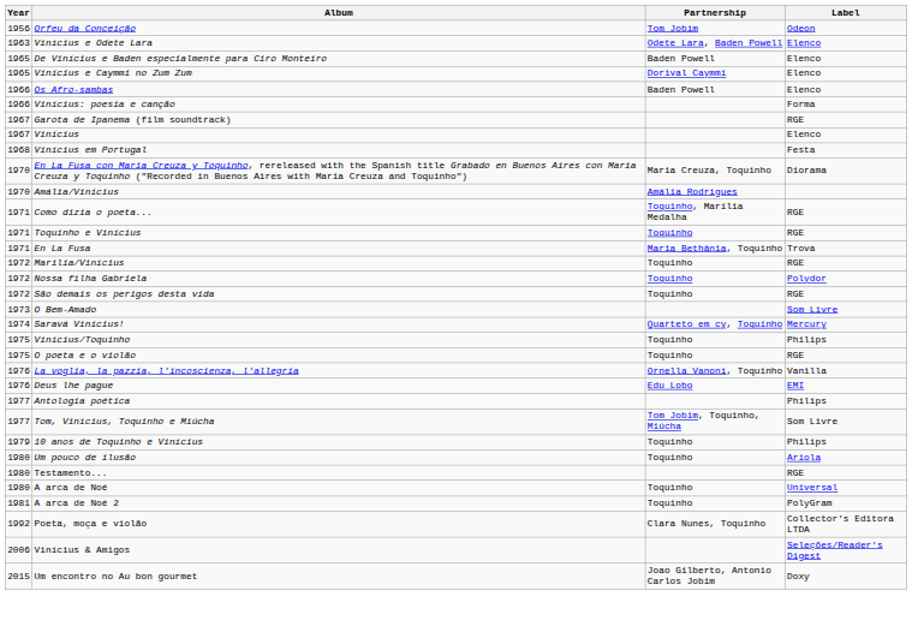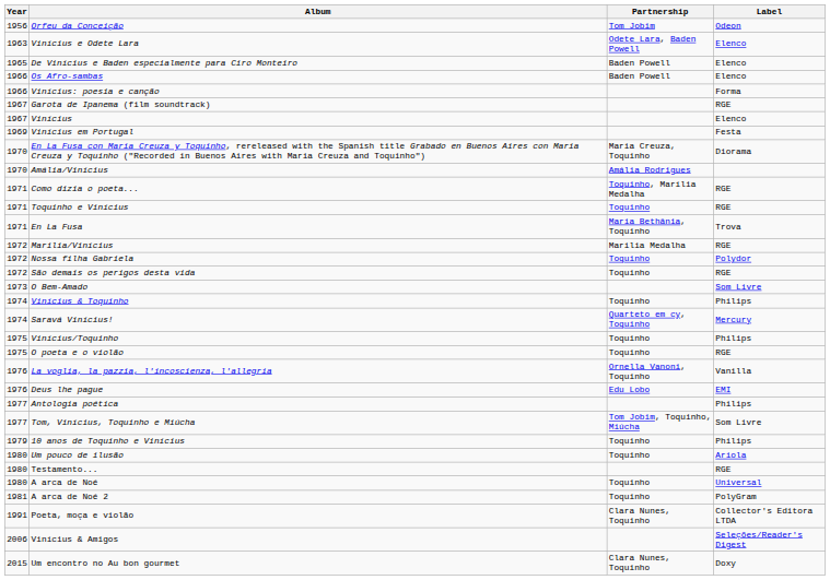- row: 1965 | Vinícius e Caymmi no Zum Zum | Dorival Caymmi | Elenco
Vinícius em Portugal | Year: 1968 -> 1969
Marilia/Vinícius | Partnership: Toquinho -> Marilia Medalha
+ row: 1974 | Vinícius & Toquinho | Toquinho | Philips
Poeta, moça e violão | Year: 1992 -> 1991
Um encontro no Au bon gourmet | Partnership: Joao Gilberto, Antonio Carlos Jobim -> Clara Nunes, Toquinho
